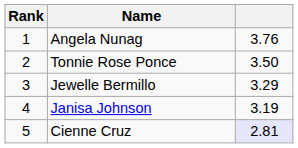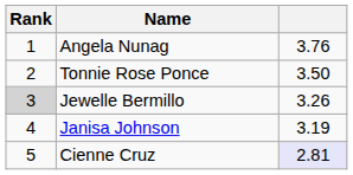Jewelle Bermillo | Rank: no background -> lightgrey background
Jewelle Bermillo | column 3: 3.29 -> 3.26
